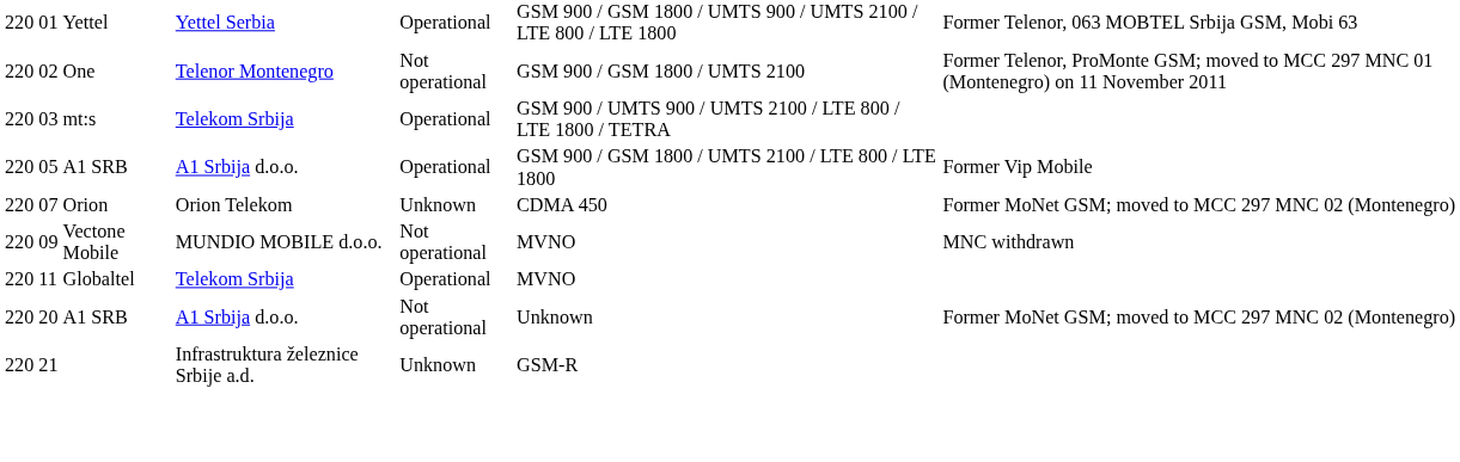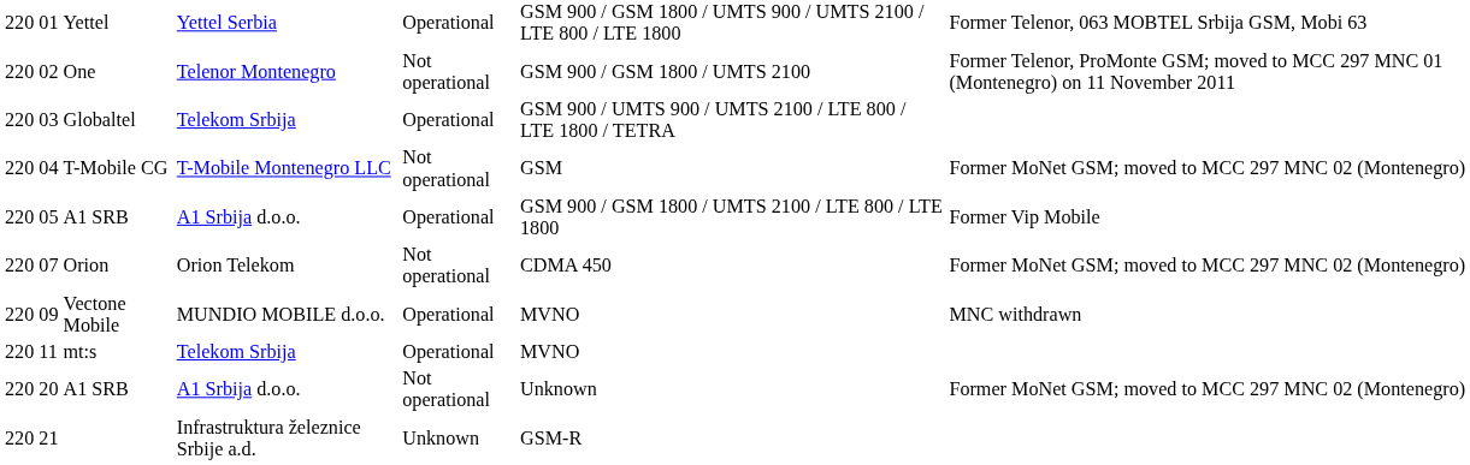03 | column 3: mt:s -> Globaltel
+ row: 220 | 04 | T-Mobile CG | T-Mobile Montenegro LLC | Not operational | GSM | Former MoNet GSM; moved to MCC 297 MNC 02 (Montenegro)
07 | column 5: Unknown -> Not operational
09 | column 5: Not operational -> Operational
11 | column 3: Globaltel -> mt:s
